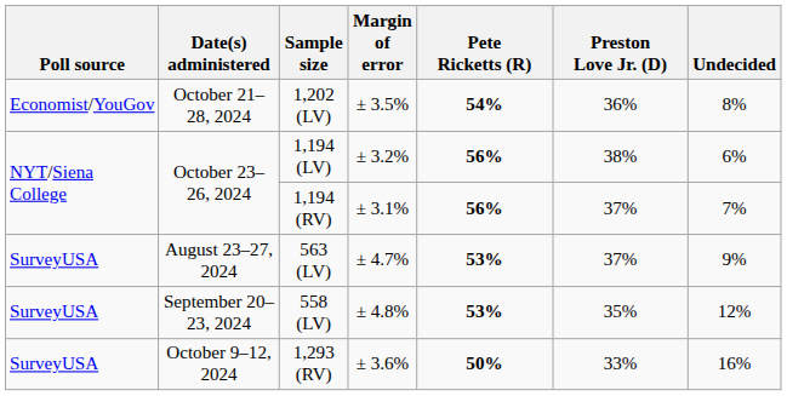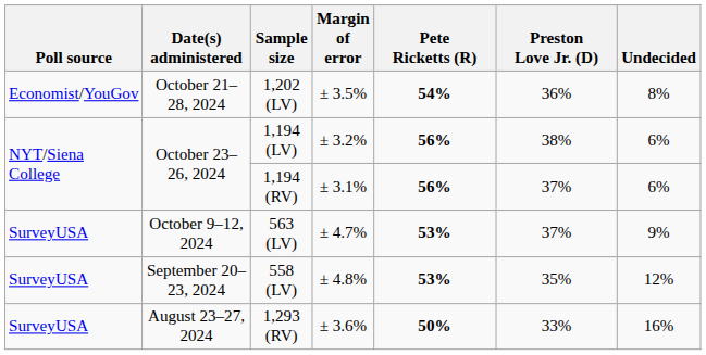1,194 (RV) | Undecided: 7% -> 6%
563 (LV) | Date(s) administered: August 23–27, 2024 -> October 9–12, 2024
1,293 (RV) | Date(s) administered: October 9–12, 2024 -> August 23–27, 2024
